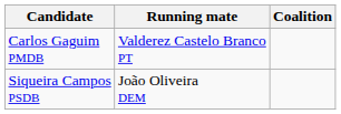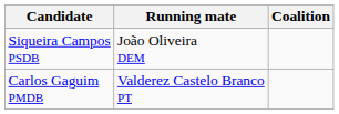rows swapped: Carlos Gaguim PMDB <-> Siqueira Campos PSDB
